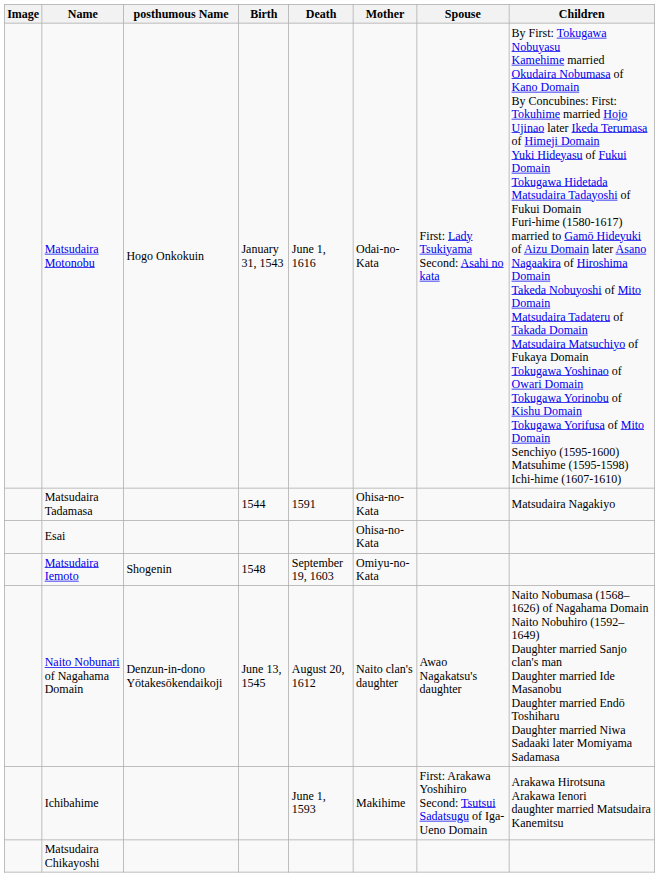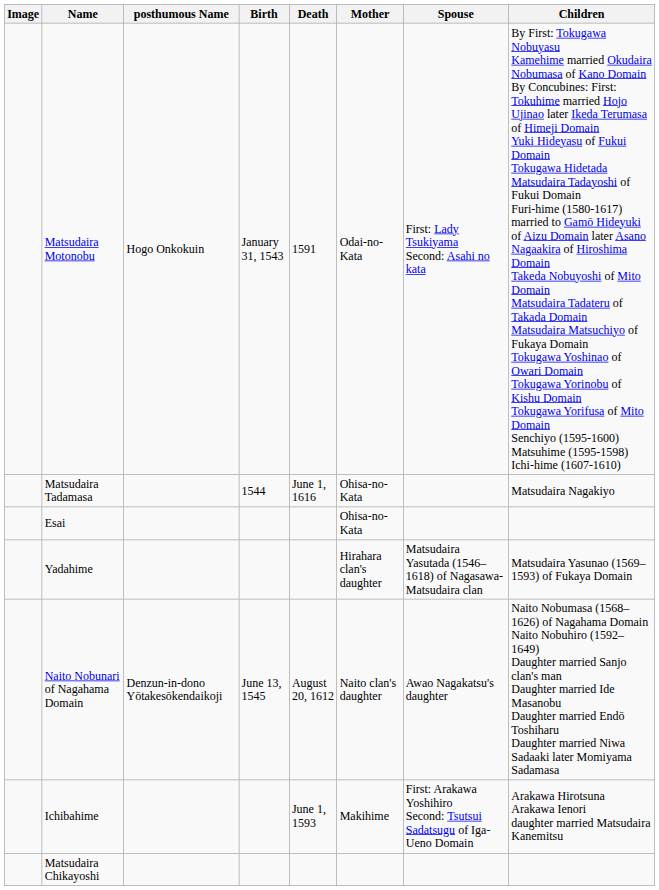Matsudaira Motonobu | Death: June 1, 1616 -> 1591
Matsudaira Tadamasa | Death: 1591 -> June 1, 1616
+ row: Yadahime | Hirahara clan's daughter | Matsudaira Yasutada (1546–1618) of Nagasawa-Matsudaira clan | Matsudaira Yasunao (1569–1593) of Fukaya Domain
- row: Matsudaira Iemoto | Shogenin | 1548 | September 19, 1603 | Omiyu-no-Kata
